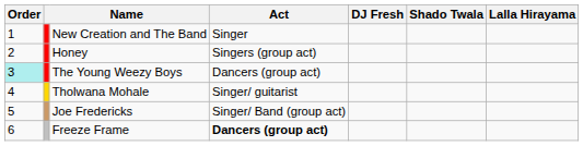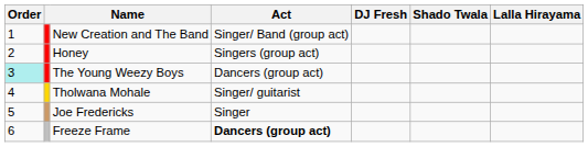New Creation and The Band | Act: Singer -> Singer/ Band (group act)
Joe Fredericks | Act: Singer/ Band (group act) -> Singer
